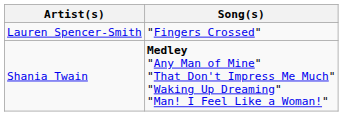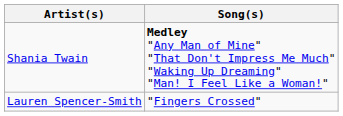rows swapped: Lauren Spencer-Smith <-> Shania Twain
